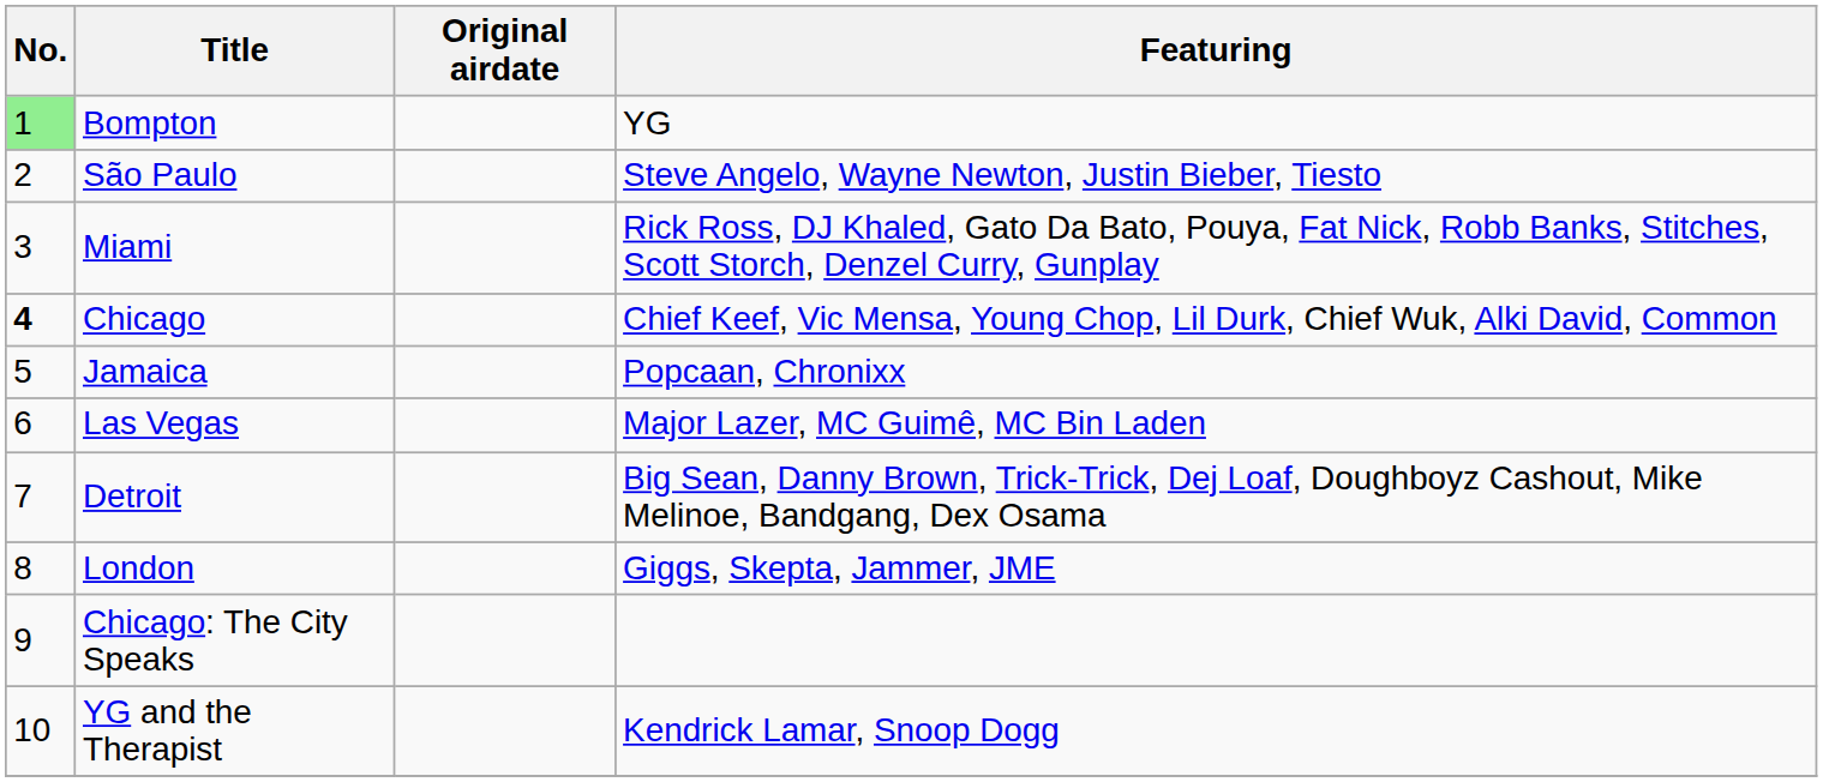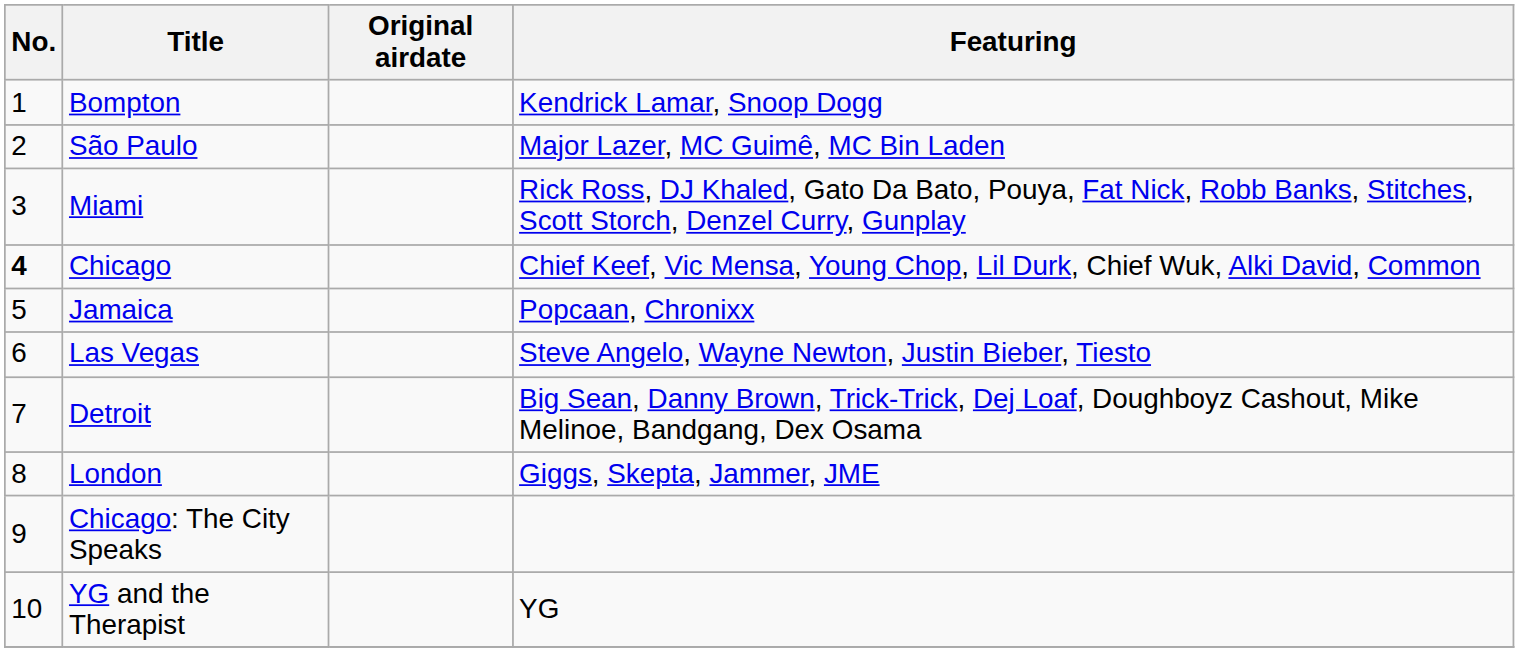Bompton | No.: lightgreen background -> no background
Bompton | Featuring: YG -> Kendrick Lamar, Snoop Dogg
São Paulo | Featuring: Steve Angelo, Wayne Newton, Justin Bieber, Tiesto -> Major Lazer, MC Guimê, MC Bin Laden
Las Vegas | Featuring: Major Lazer, MC Guimê, MC Bin Laden -> Steve Angelo, Wayne Newton, Justin Bieber, Tiesto
YG and the Therapist | Featuring: Kendrick Lamar, Snoop Dogg -> YG
